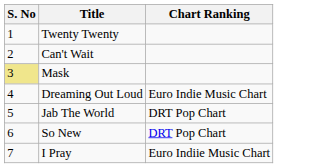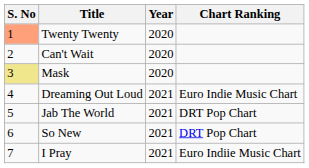+ column: Year | 2020 | 2020 | 2020 | 2021 | 2021 | 2021 | 2021
Twenty Twenty | S. No: no background -> lightsalmon background
